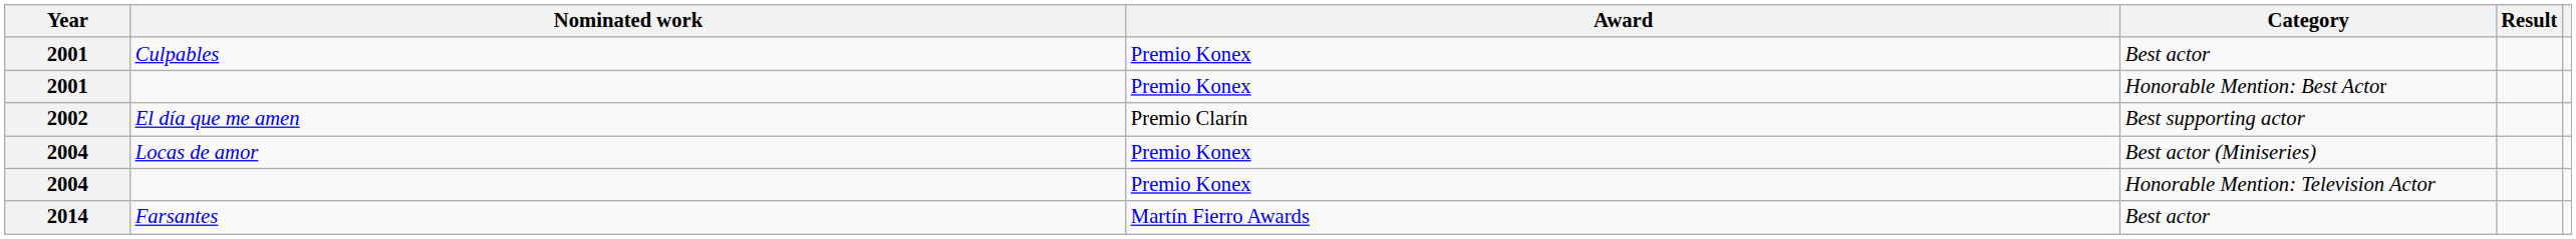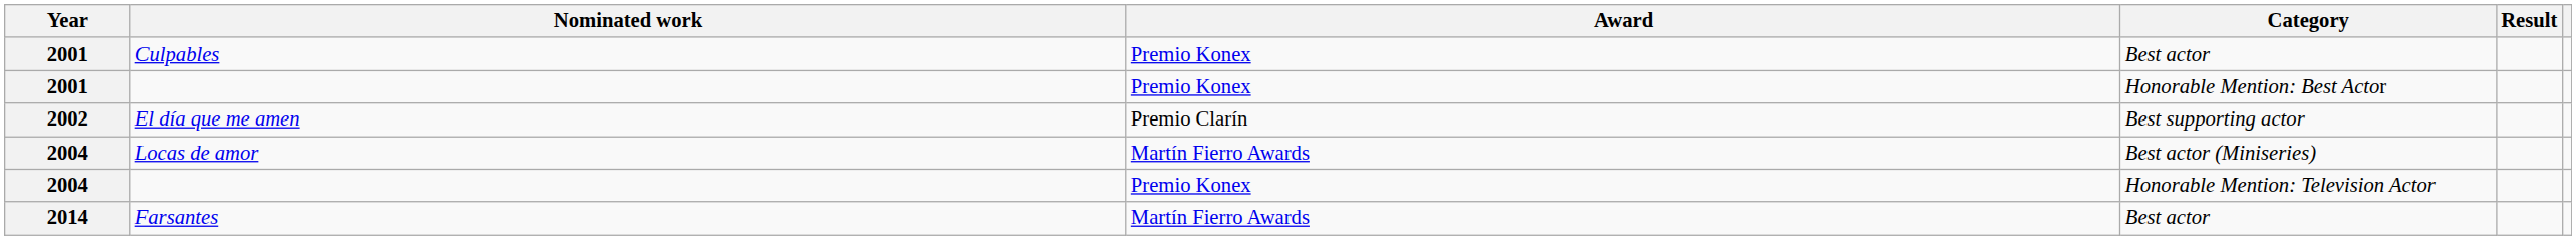Locas de amor | Award: Premio Konex -> Martín Fierro Awards
